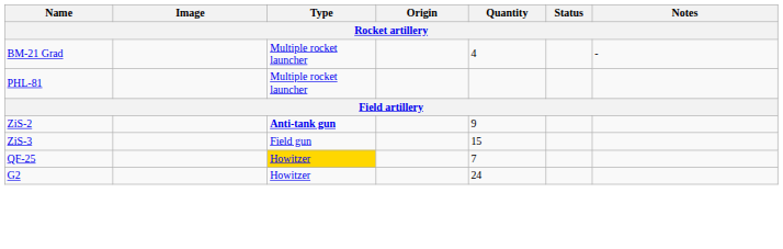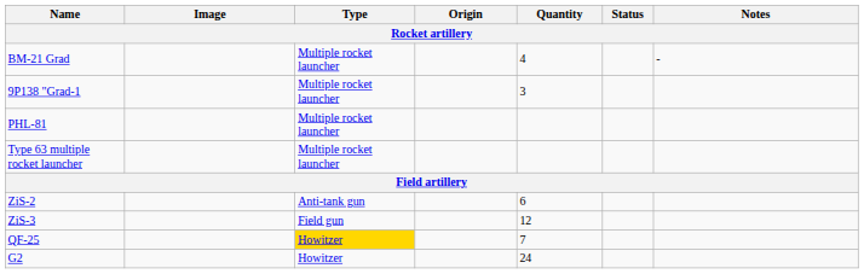+ row: 9P138 "Grad-1 | Multiple rocket launcher | 3
+ row: Type 63 multiple rocket launcher | Multiple rocket launcher
ZiS-2 | Type: bold -> normal
ZiS-2 | Quantity: 9 -> 6
ZiS-3 | Quantity: 15 -> 12
